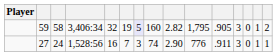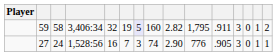59 | column 11: .905 -> .911
27 | column 11: .911 -> .905
